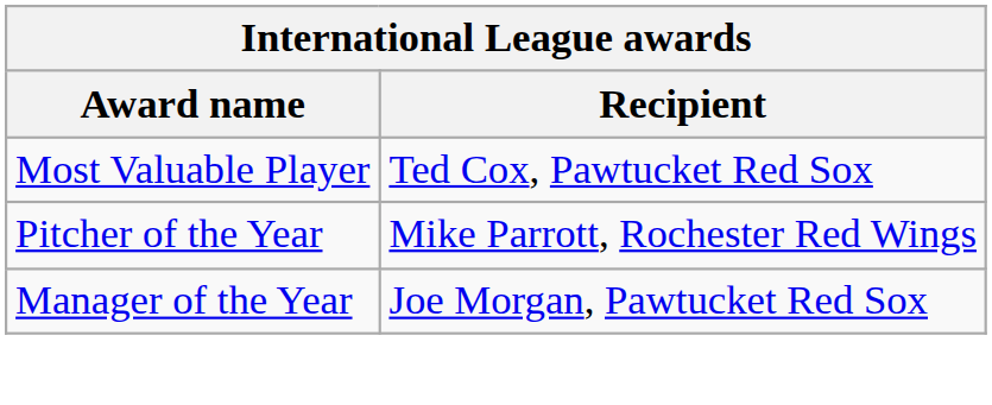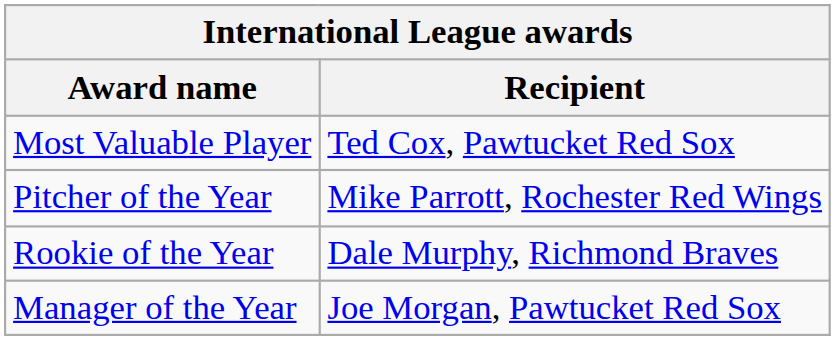+ row: Rookie of the Year | Dale Murphy, Richmond Braves
